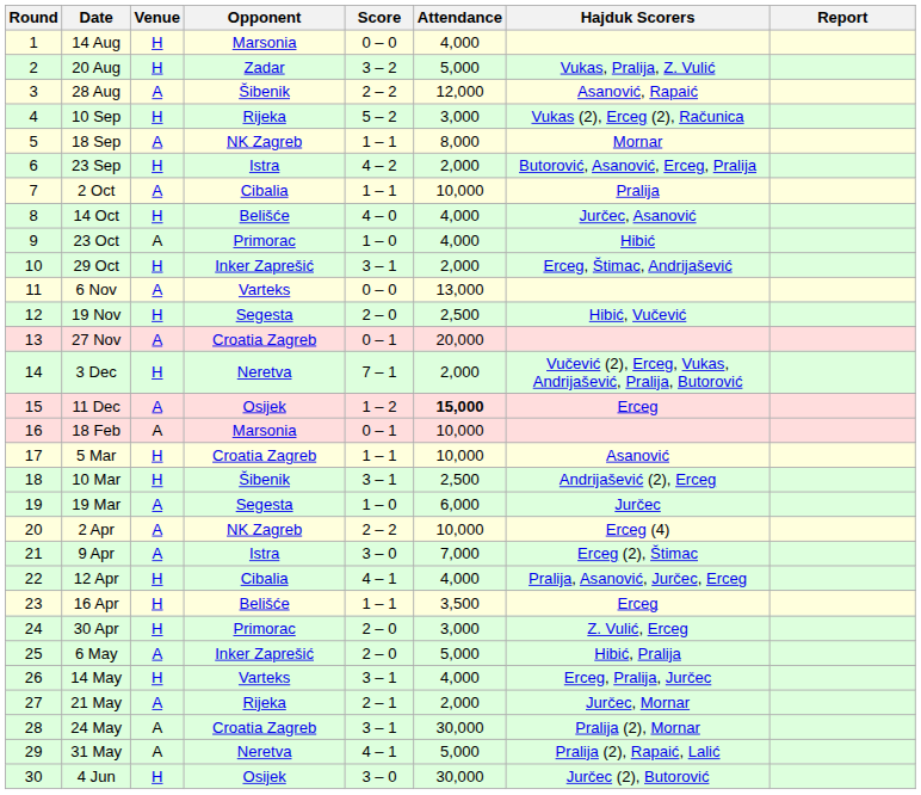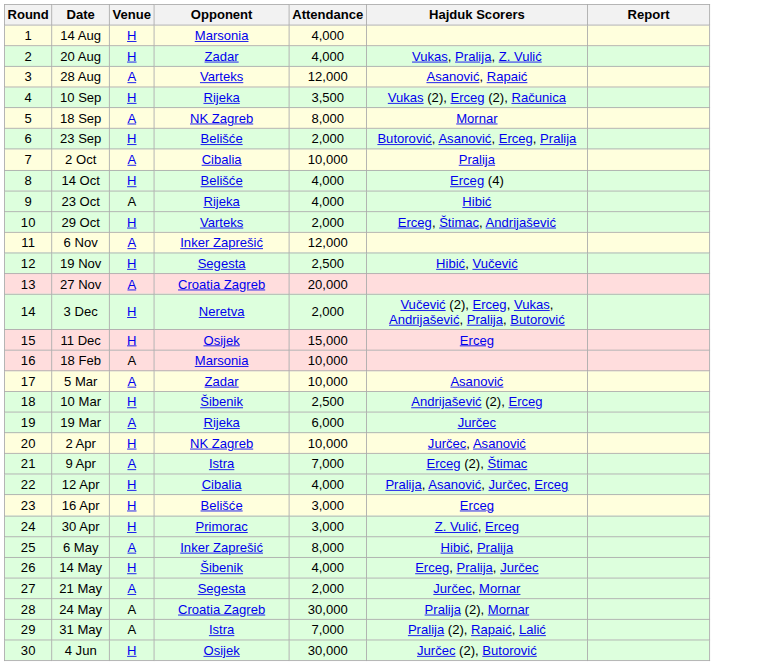- column: Score | 0 – 0 | 3 – 2 | 2 – 2 | 5 – 2 | 1 – 1 | 4 – 2 | 1 – 1 | 4 – 0 | 1 – 0 | 3 – 1 | 0 – 0 | 2 – 0 | 0 – 1 | 7 – 1 | 1 – 2 | 0 – 1 | 1 – 1 | 3 – 1 | 1 – 0 | 2 – 2 | 3 – 0 | 4 – 1 | 1 – 1 | 2 – 0 | 2 – 0 | 3 – 1 | 2 – 1 | 3 – 1 | 4 – 1 | 3 – 0
20 Aug | Attendance: 5,000 -> 4,000
28 Aug | Opponent: Šibenik -> Varteks
10 Sep | Attendance: 3,000 -> 3,500
23 Sep | Opponent: Istra -> Belišće
14 Oct | Hajduk Scorers: Jurčec, Asanović -> Erceg (4)
23 Oct | Opponent: Primorac -> Rijeka
29 Oct | Opponent: Inker Zaprešić -> Varteks
6 Nov | Opponent: Varteks -> Inker Zaprešić
6 Nov | Attendance: 13,000 -> 12,000
11 Dec | Venue: A -> H
11 Dec | Attendance: bold -> normal
5 Mar | Venue: H -> A
5 Mar | Opponent: Croatia Zagreb -> Zadar
19 Mar | Opponent: Segesta -> Rijeka
2 Apr | Venue: A -> H
2 Apr | Hajduk Scorers: Erceg (4) -> Jurčec, Asanović
16 Apr | Attendance: 3,500 -> 3,000
6 May | Attendance: 5,000 -> 8,000
14 May | Opponent: Varteks -> Šibenik
21 May | Opponent: Rijeka -> Segesta
31 May | Opponent: Neretva -> Istra
31 May | Attendance: 5,000 -> 7,000
